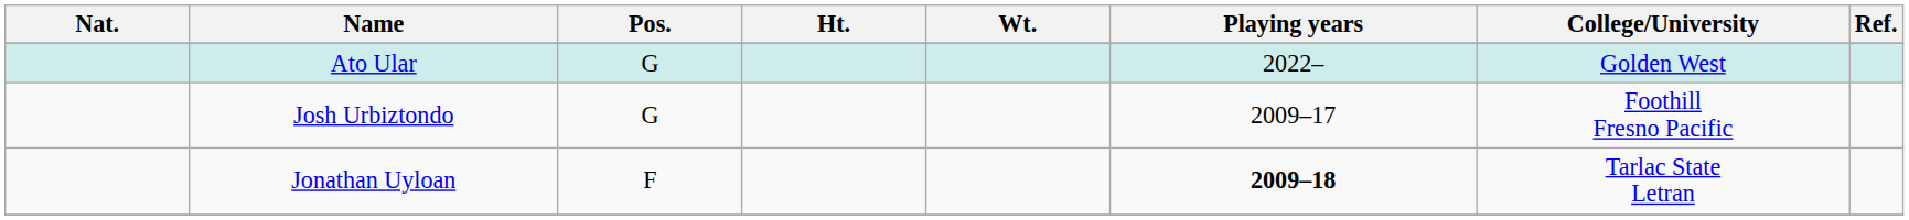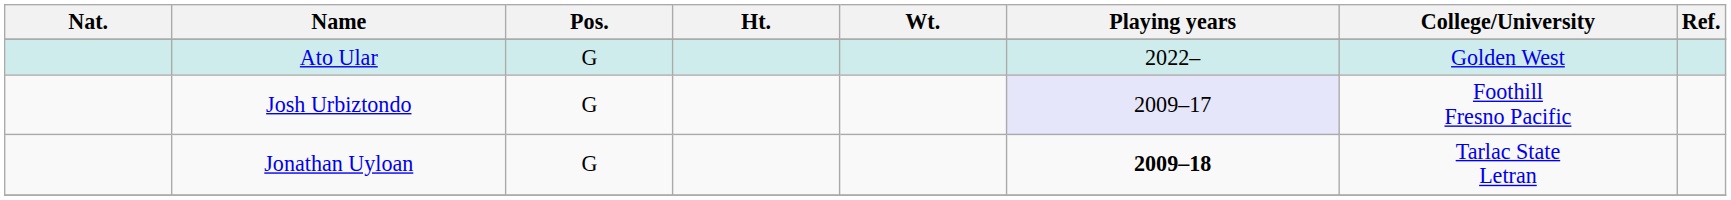Josh Urbiztondo | Playing years: no background -> lavender background
Jonathan Uyloan | Pos.: F -> G
